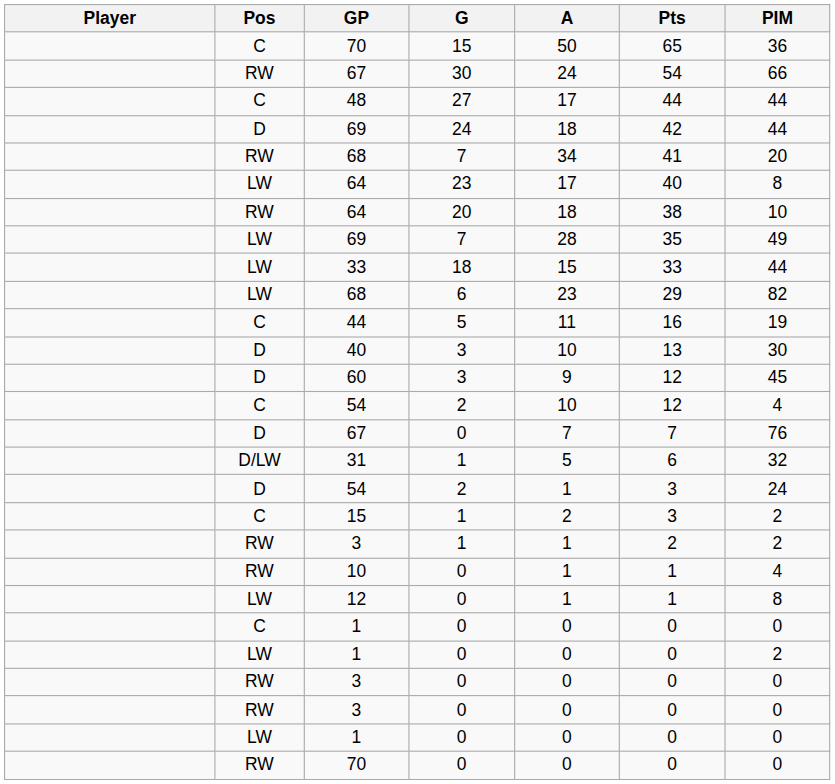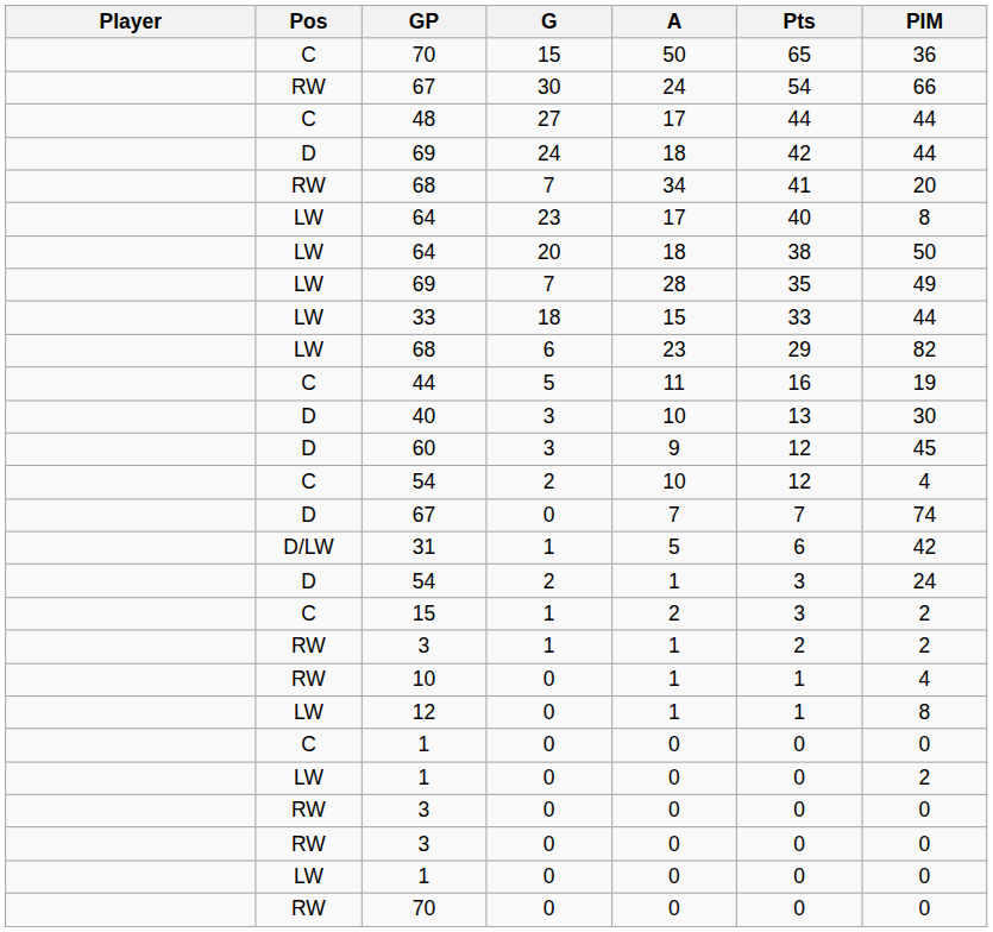64 / 20 | Pos: RW -> LW
64 / 20 | PIM: 10 -> 50
67 / 0 | PIM: 76 -> 74
31 | PIM: 32 -> 42
